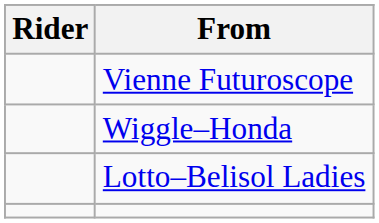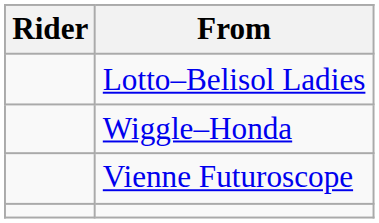rows swapped: Vienne Futuroscope <-> Lotto–Belisol Ladies
